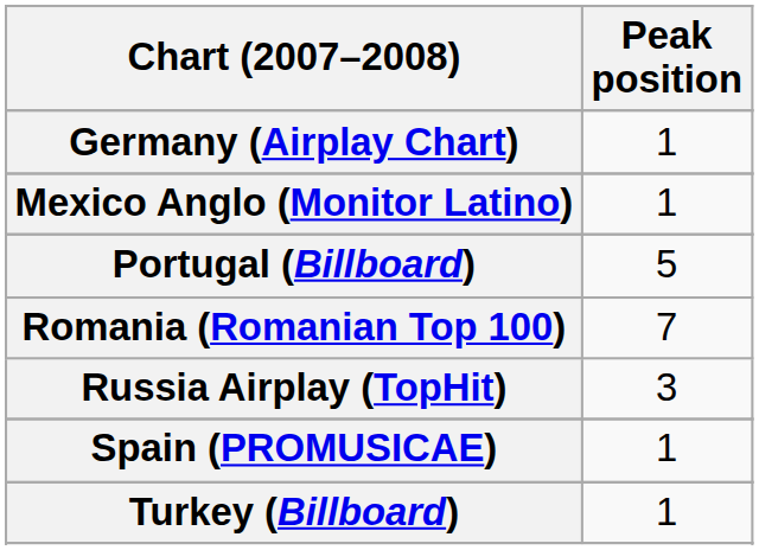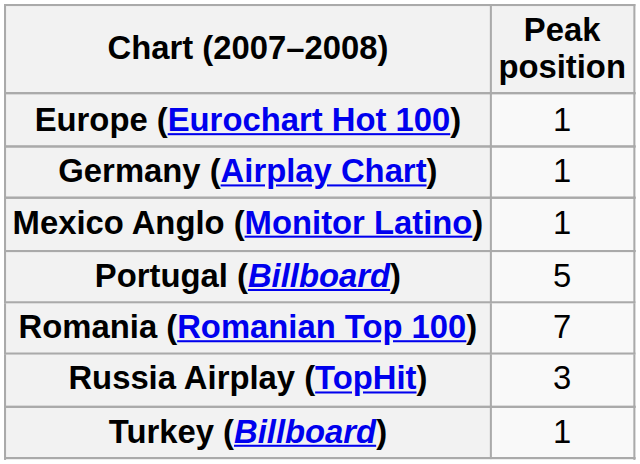+ row: Europe (Eurochart Hot 100) | 1
- row: Spain (PROMUSICAE) | 1
